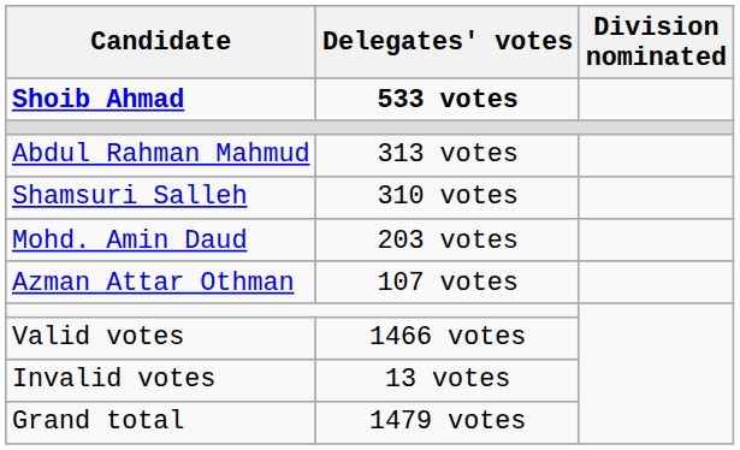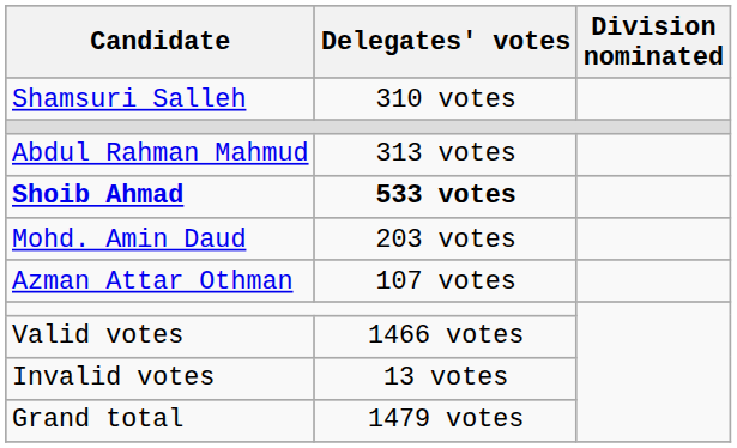rows swapped: Shoib Ahmad <-> Shamsuri Salleh
